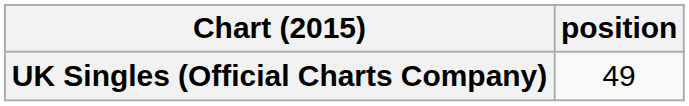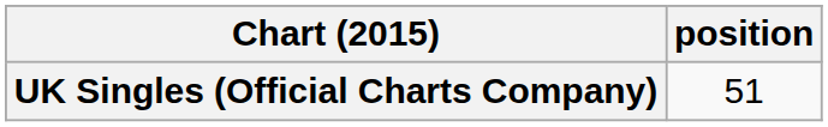UK Singles (Official Charts Company) | position: 49 -> 51
